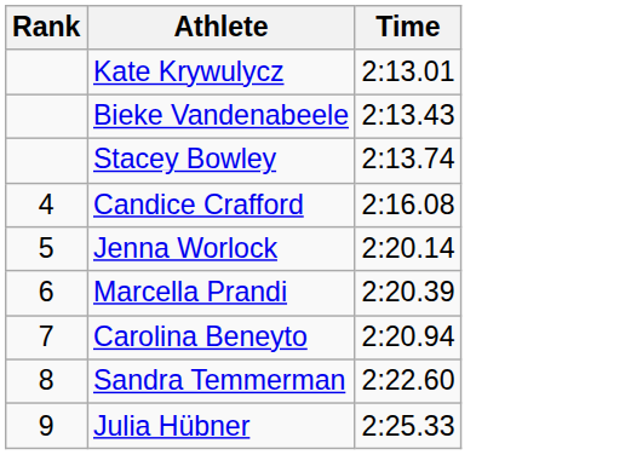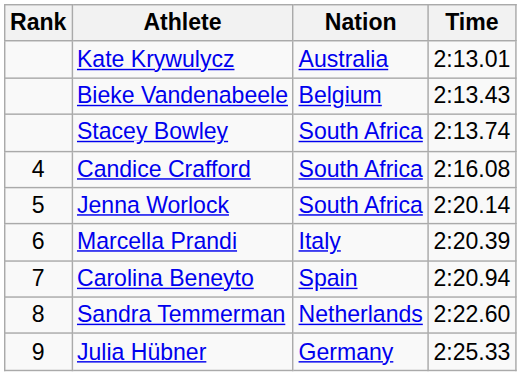+ column: Nation | Australia | Belgium | South Africa | South Africa | South Africa | Italy | Spain | Netherlands | Germany
